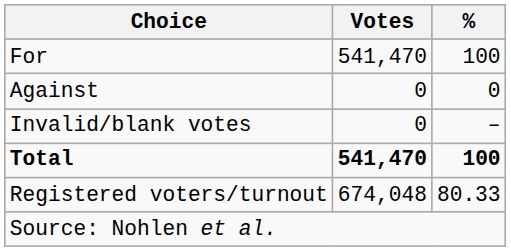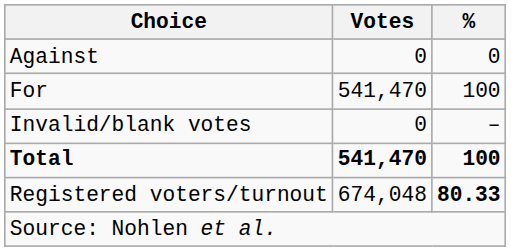rows swapped: For <-> Against
Registered voters/turnout | %: normal -> bold
